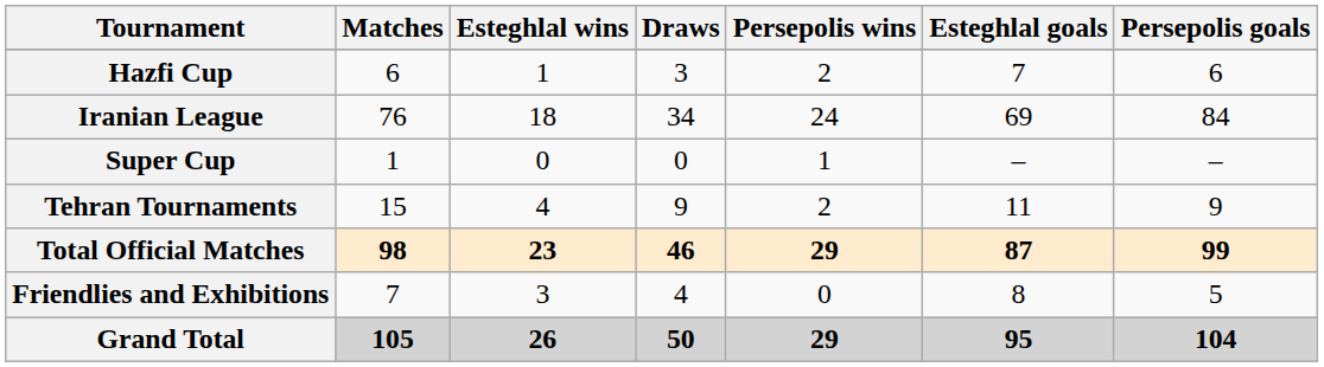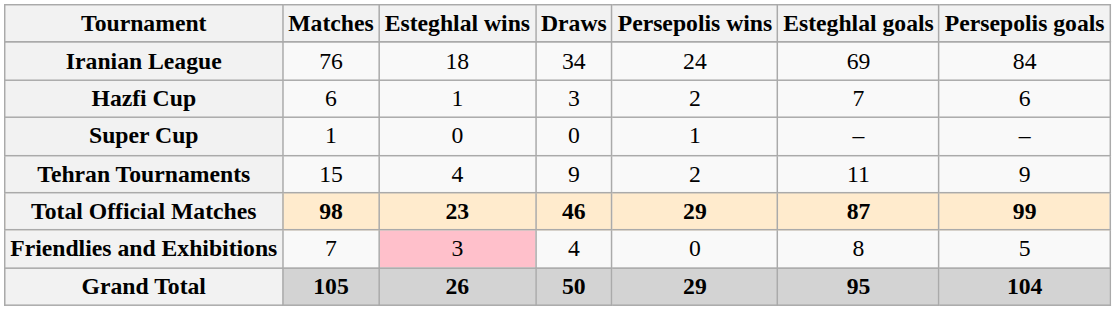rows swapped: Iranian League <-> Hazfi Cup
Friendlies and Exhibitions | Esteghlal wins: no background -> pink background
